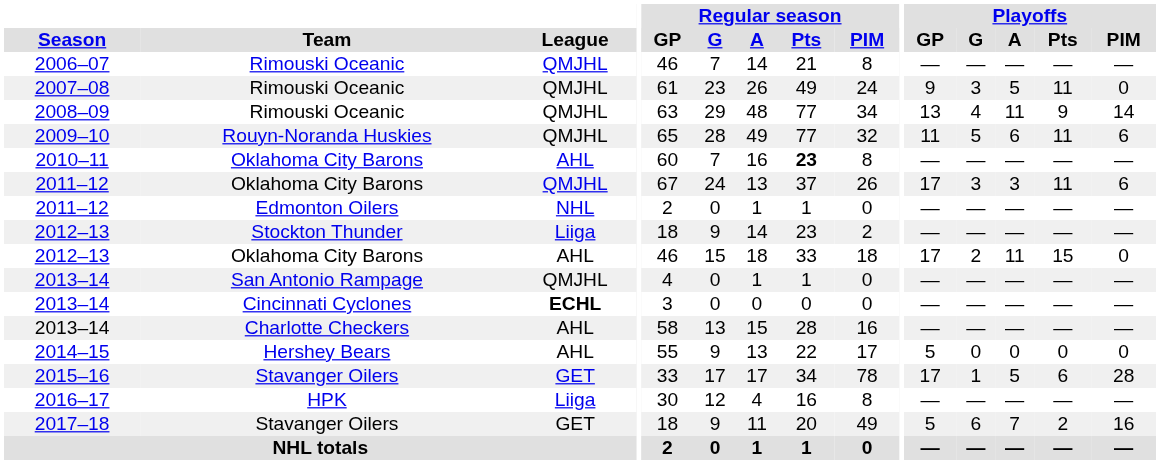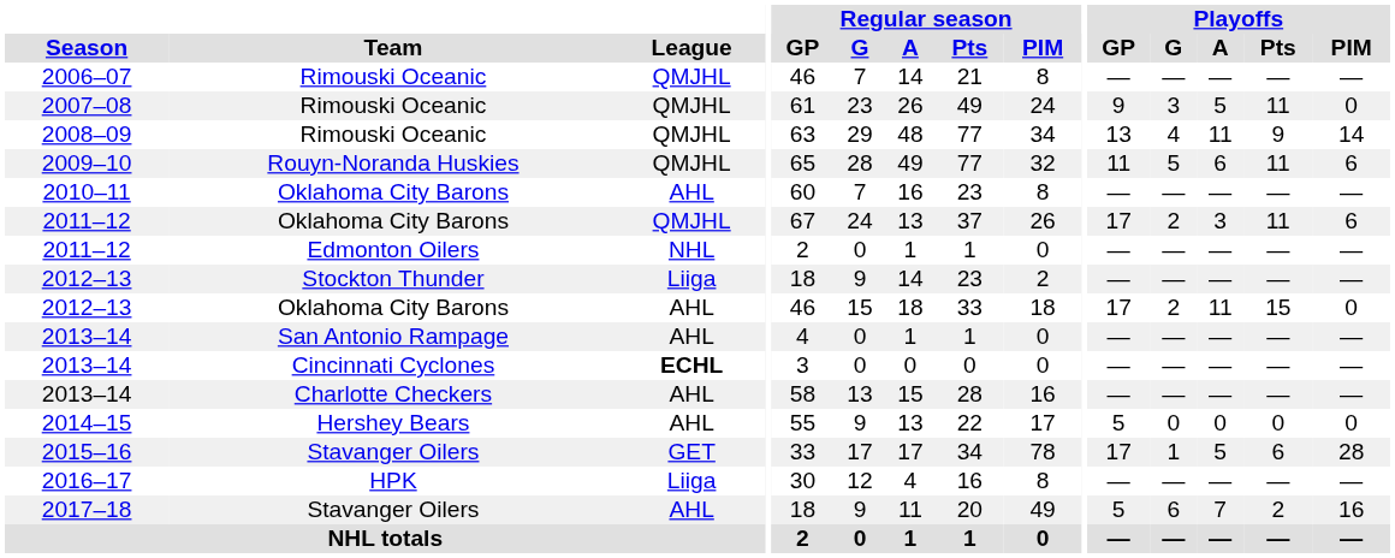2010–11 | Regular season / Pts: bold -> normal
2011–12 / Oklahoma City Barons | Playoffs / G: 3 -> 2
2013–14 / San Antonio Rampage | League: QMJHL -> AHL
2017–18 | League: GET -> AHL
